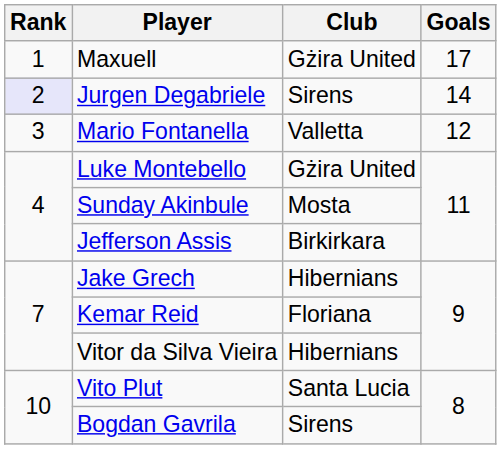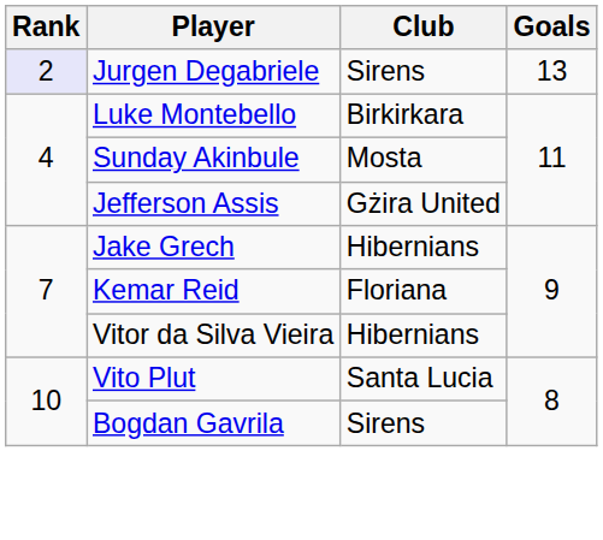- row: 1 | Maxuell | Gżira United | 17
Jurgen Degabriele | Goals: 14 -> 13
- row: 3 | Mario Fontanella | Valletta | 12
Luke Montebello | Club: Gżira United -> Birkirkara
Jefferson Assis | Club: Birkirkara -> Gżira United
